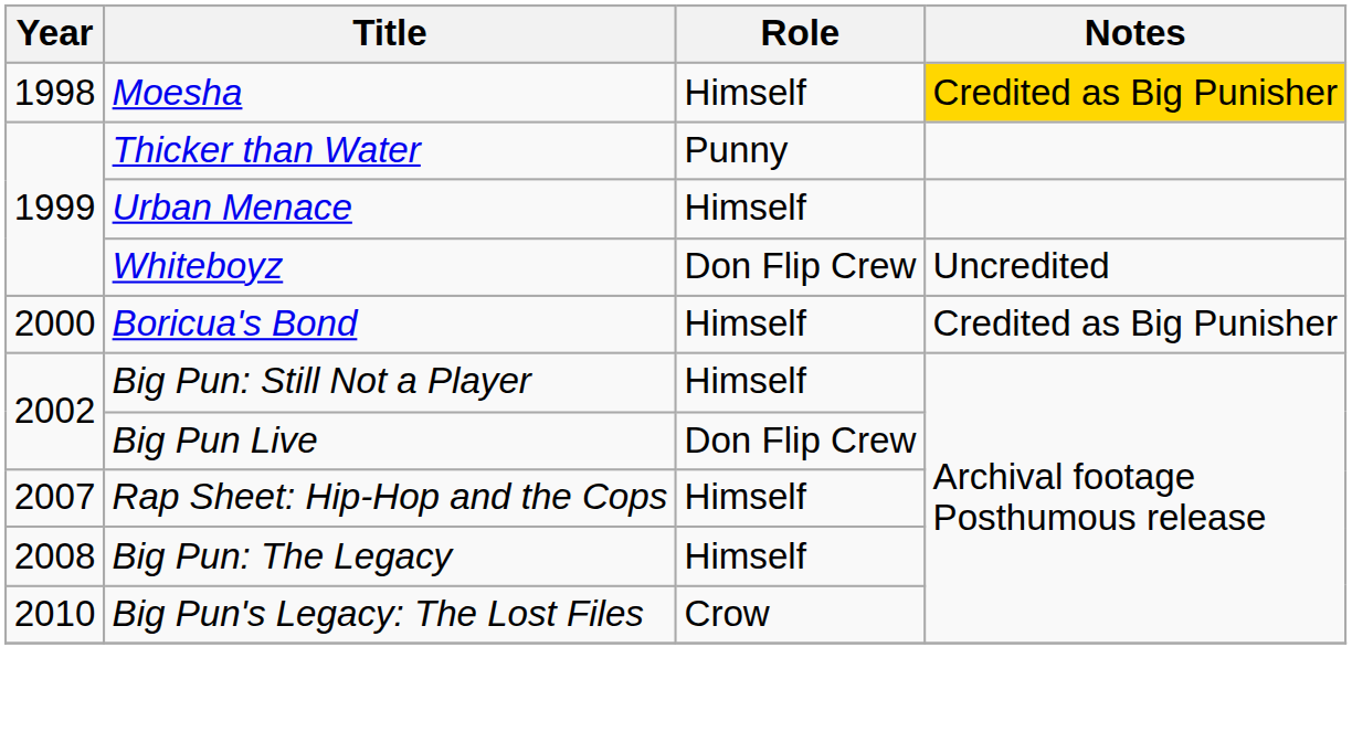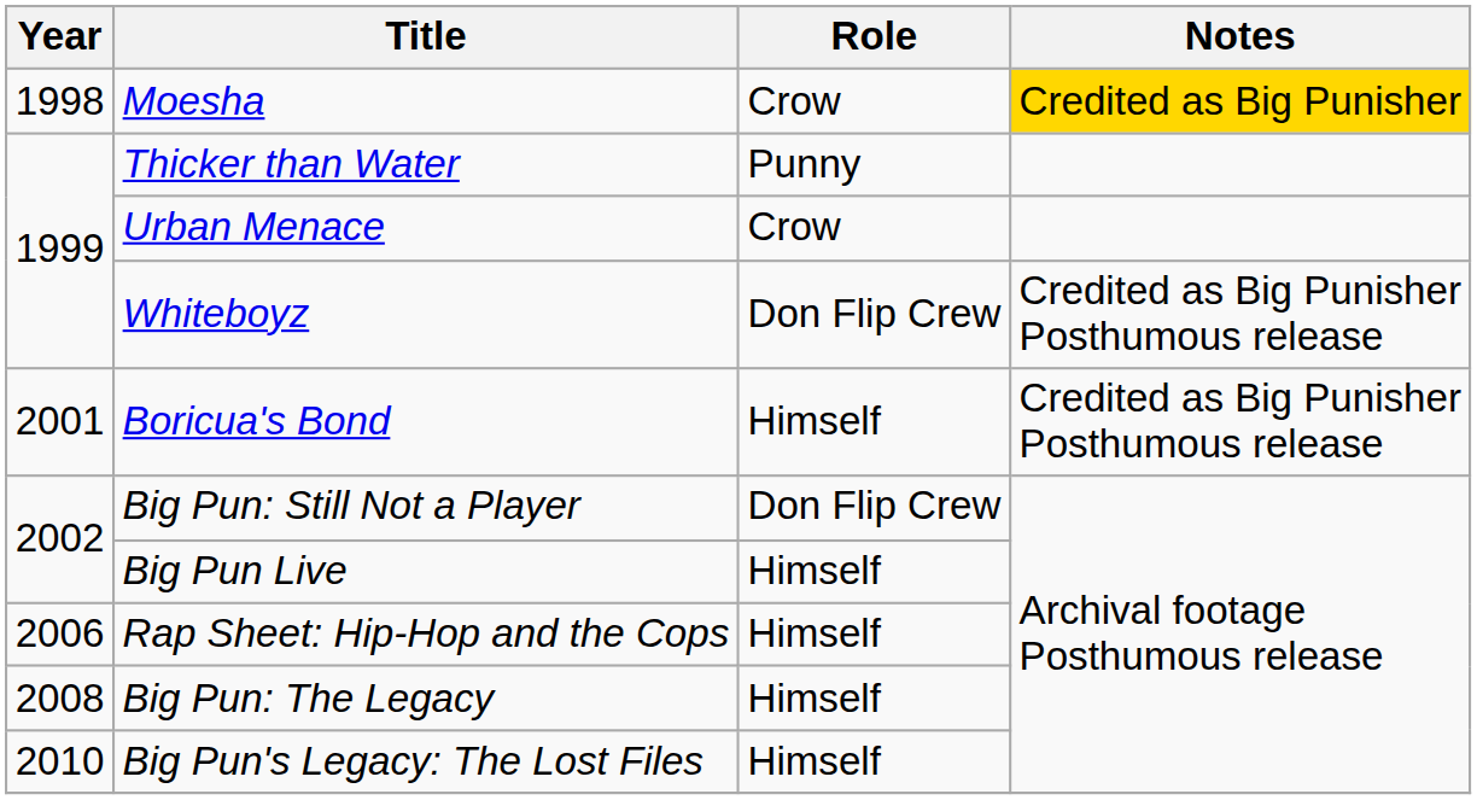Moesha | Role: Himself -> Crow
Urban Menace | Role: Himself -> Crow
Whiteboyz | Notes: Uncredited -> Credited as Big Punisher Posthumous release
Boricua's Bond | Year: 2000 -> 2001
Boricua's Bond | Notes: Credited as Big Punisher -> Credited as Big Punisher Posthumous release
Big Pun: Still Not a Player | Role: Himself -> Don Flip Crew
Big Pun Live | Role: Don Flip Crew -> Himself
Rap Sheet: Hip-Hop and the Cops | Year: 2007 -> 2006
Big Pun's Legacy: The Lost Files | Role: Crow -> Himself
